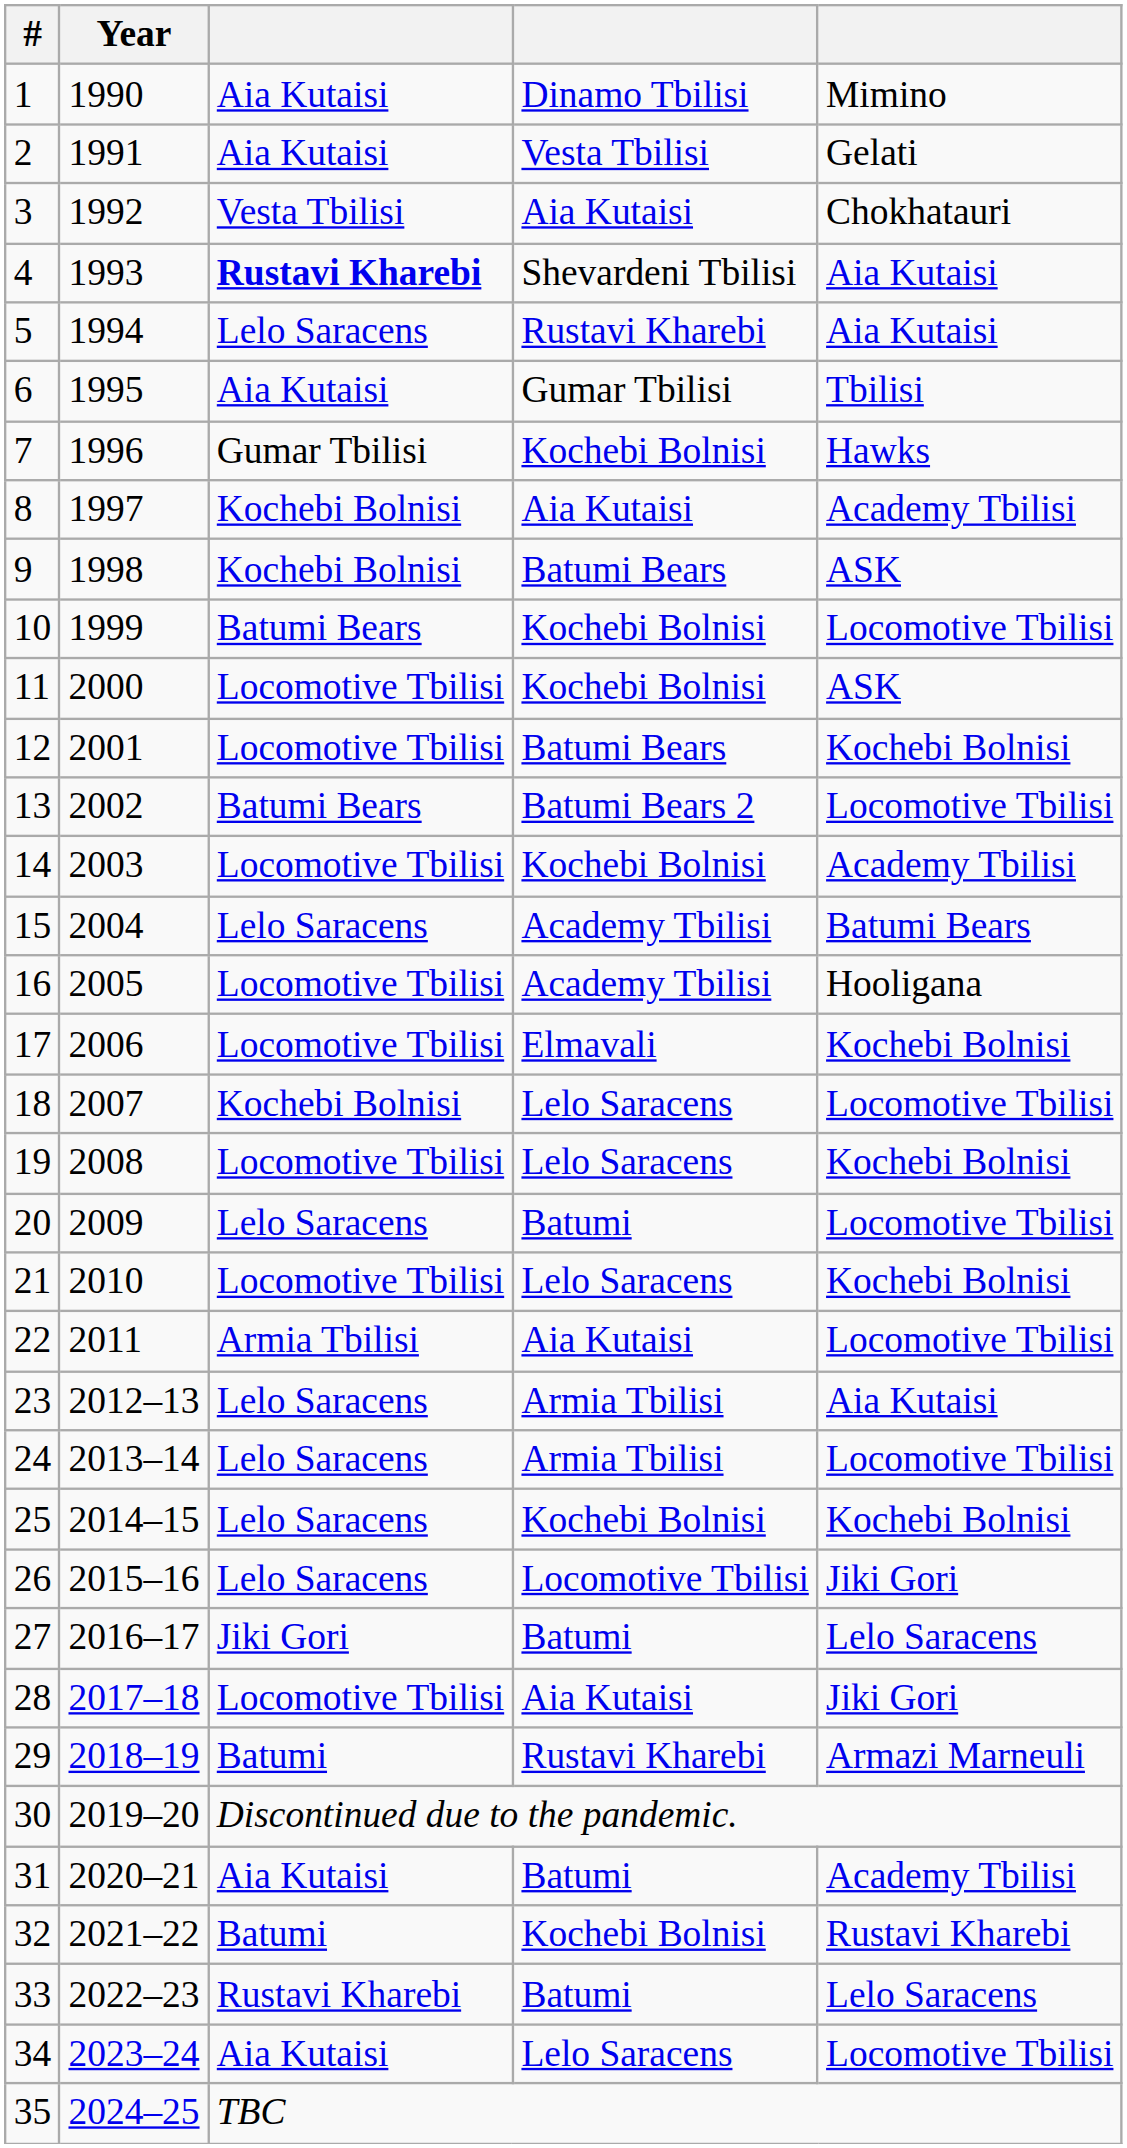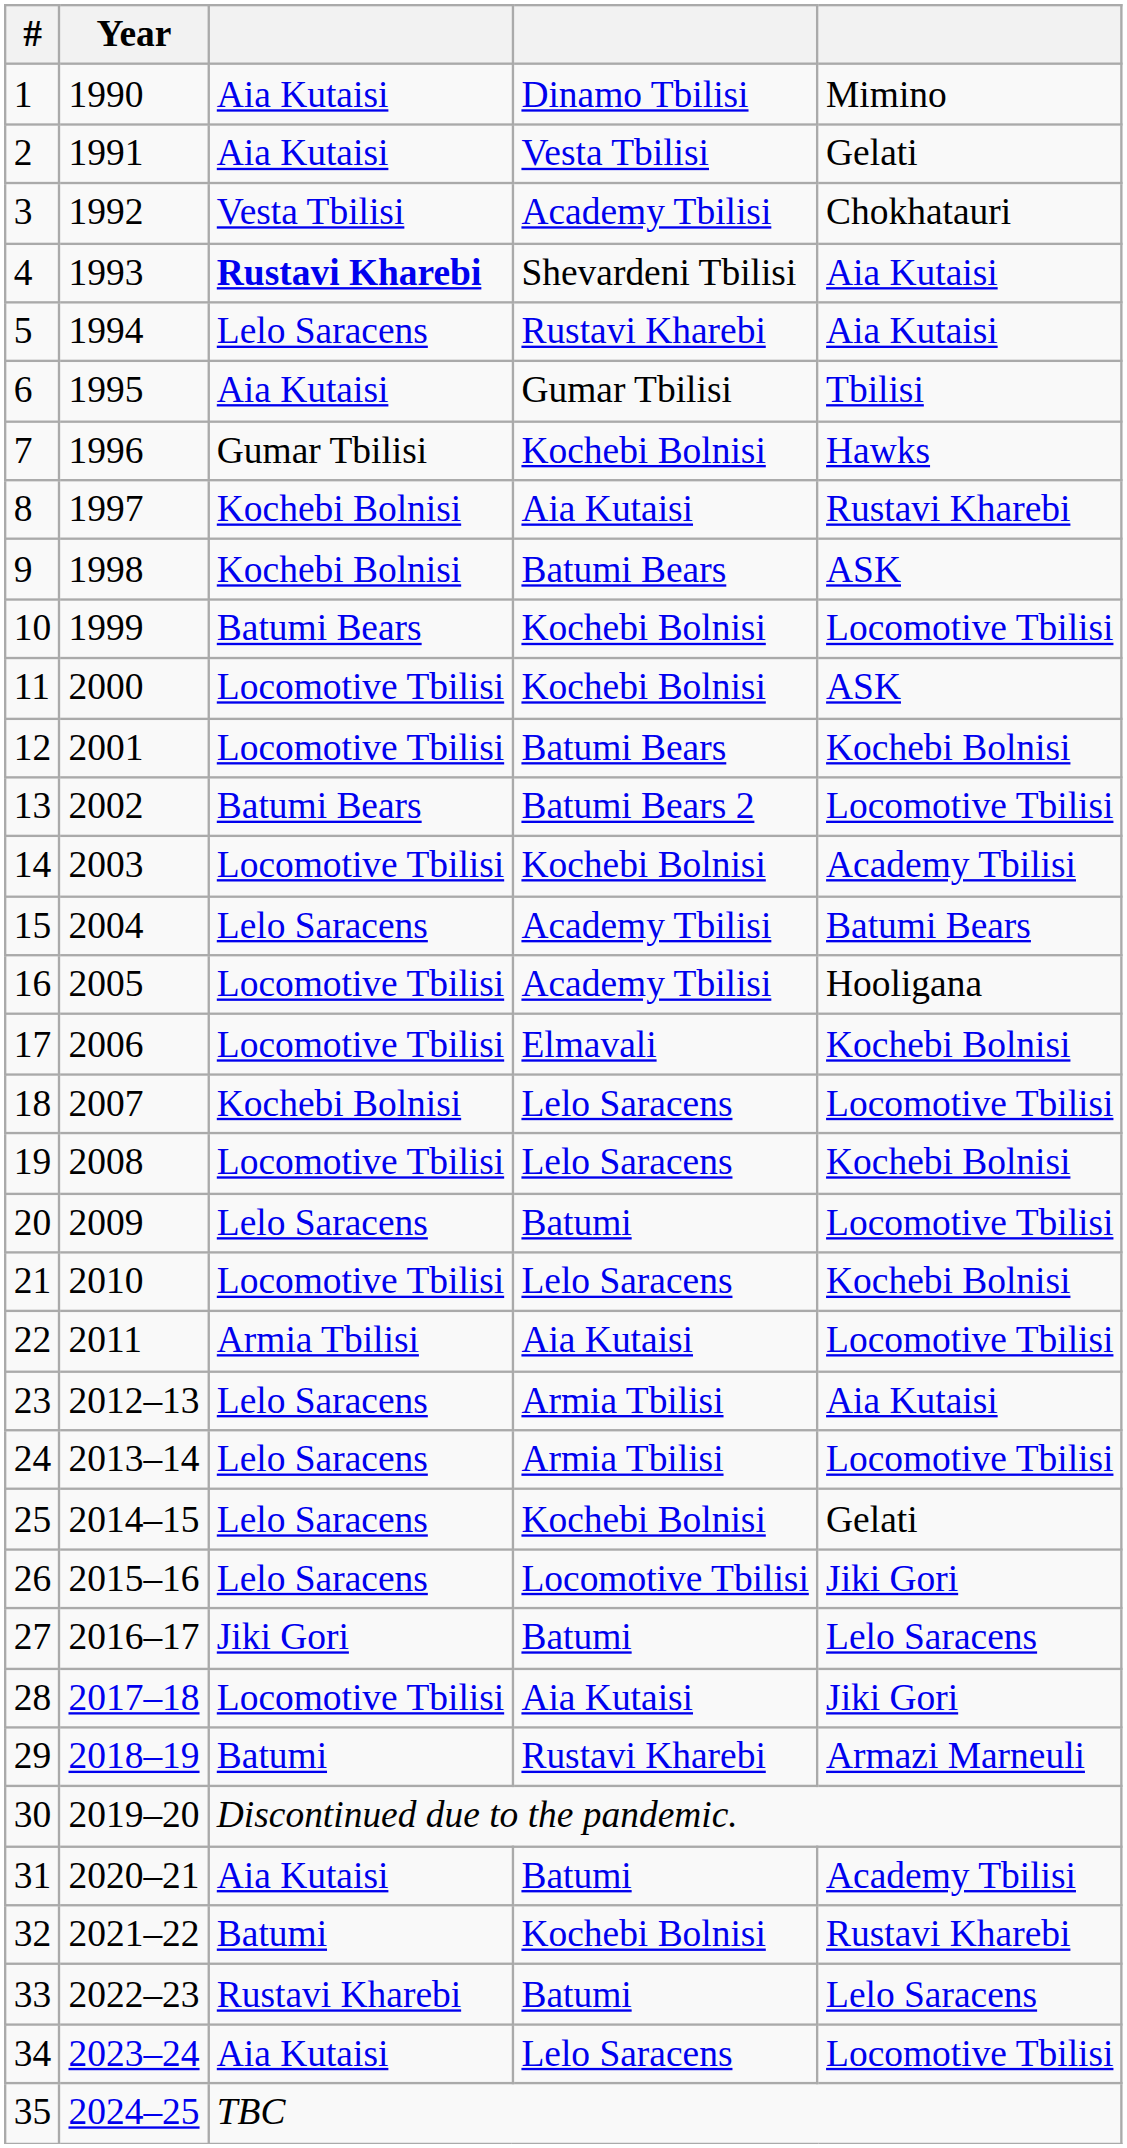3 | column 4: Aia Kutaisi -> Academy Tbilisi
8 | column 5: Academy Tbilisi -> Rustavi Kharebi
25 | column 5: Kochebi Bolnisi -> Gelati
